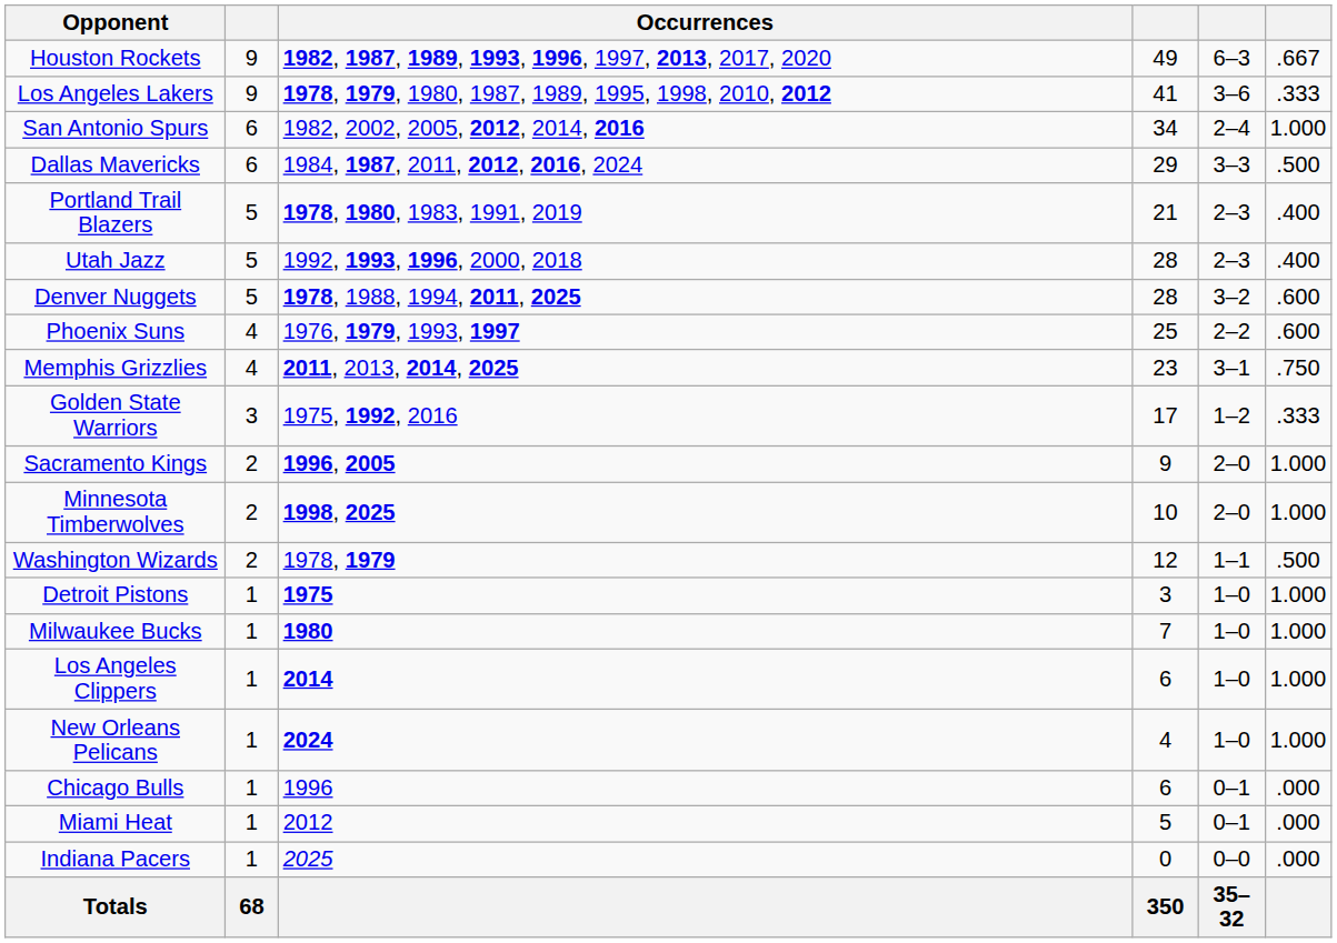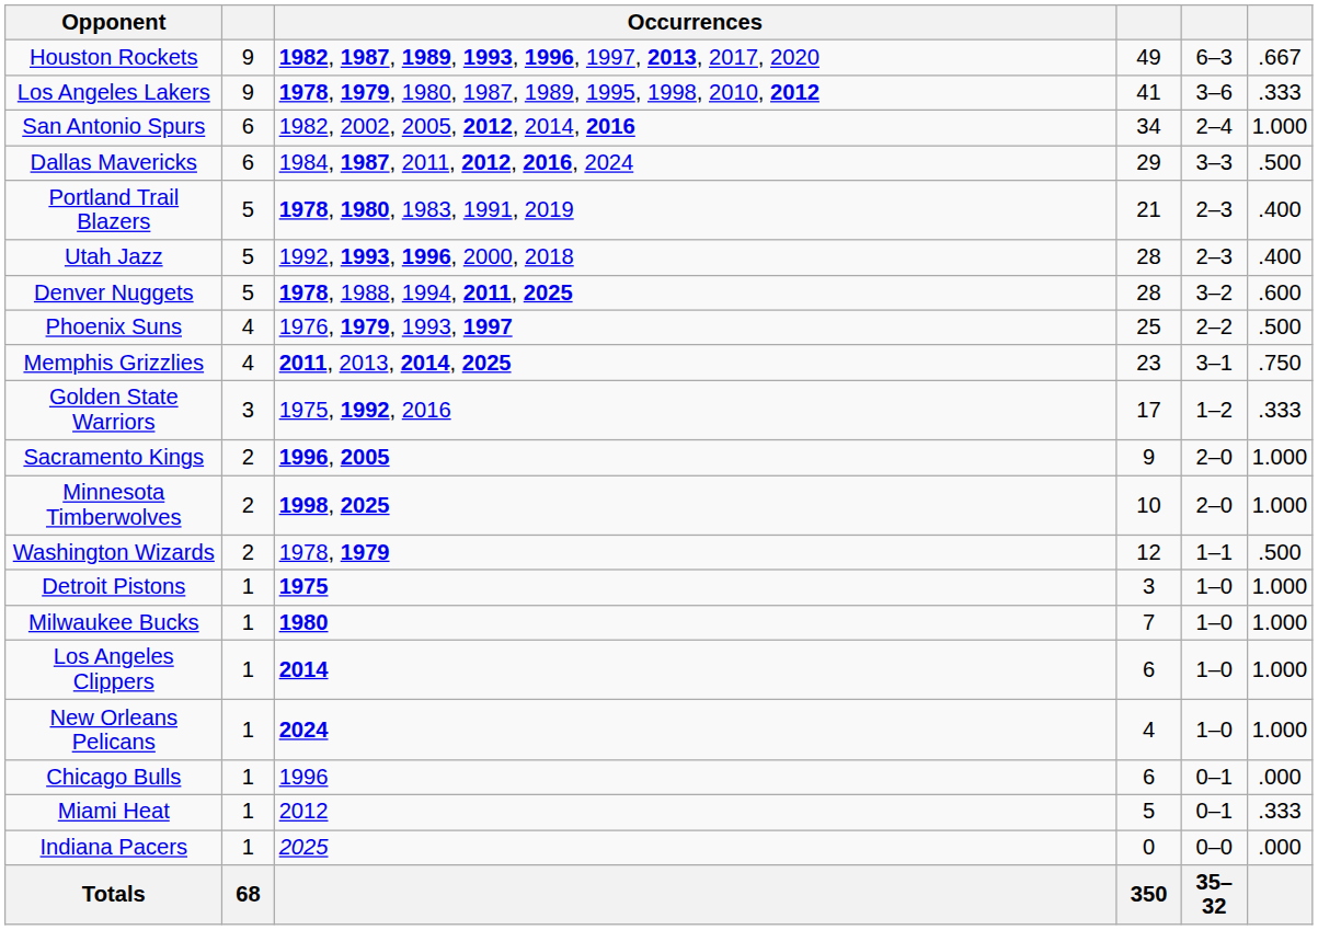Phoenix Suns | column 6: .600 -> .500
Miami Heat | column 6: .000 -> .333
